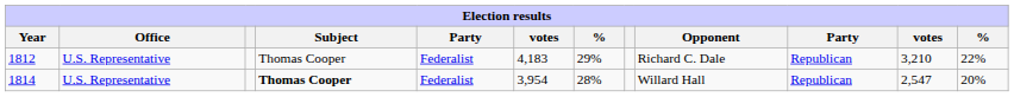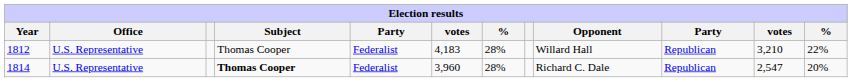1812 | column 7: 29% -> 28%
1812 | Opponent: Richard C. Dale -> Willard Hall
1814 | column 6: 3,954 -> 3,960
1814 | Opponent: Willard Hall -> Richard C. Dale
